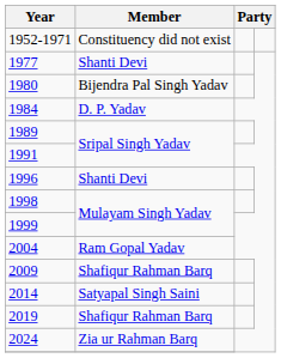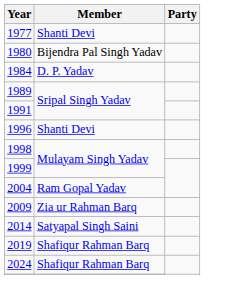- row: 1952-1971 | Constituency did not exist
2009 | Member: Shafiqur Rahman Barq -> Zia ur Rahman Barq
2024 | Member: Zia ur Rahman Barq -> Shafiqur Rahman Barq
